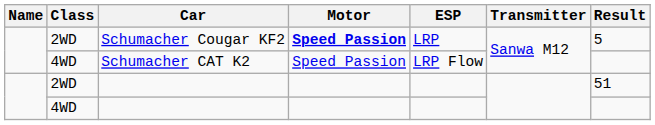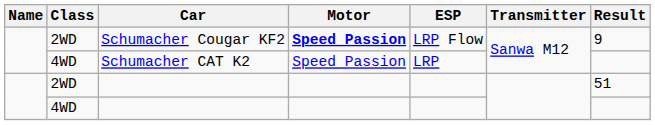Schumacher Cougar KF2 | ESP: LRP -> LRP Flow
Schumacher Cougar KF2 | Result: 5 -> 9
Schumacher CAT K2 | ESP: LRP Flow -> LRP
